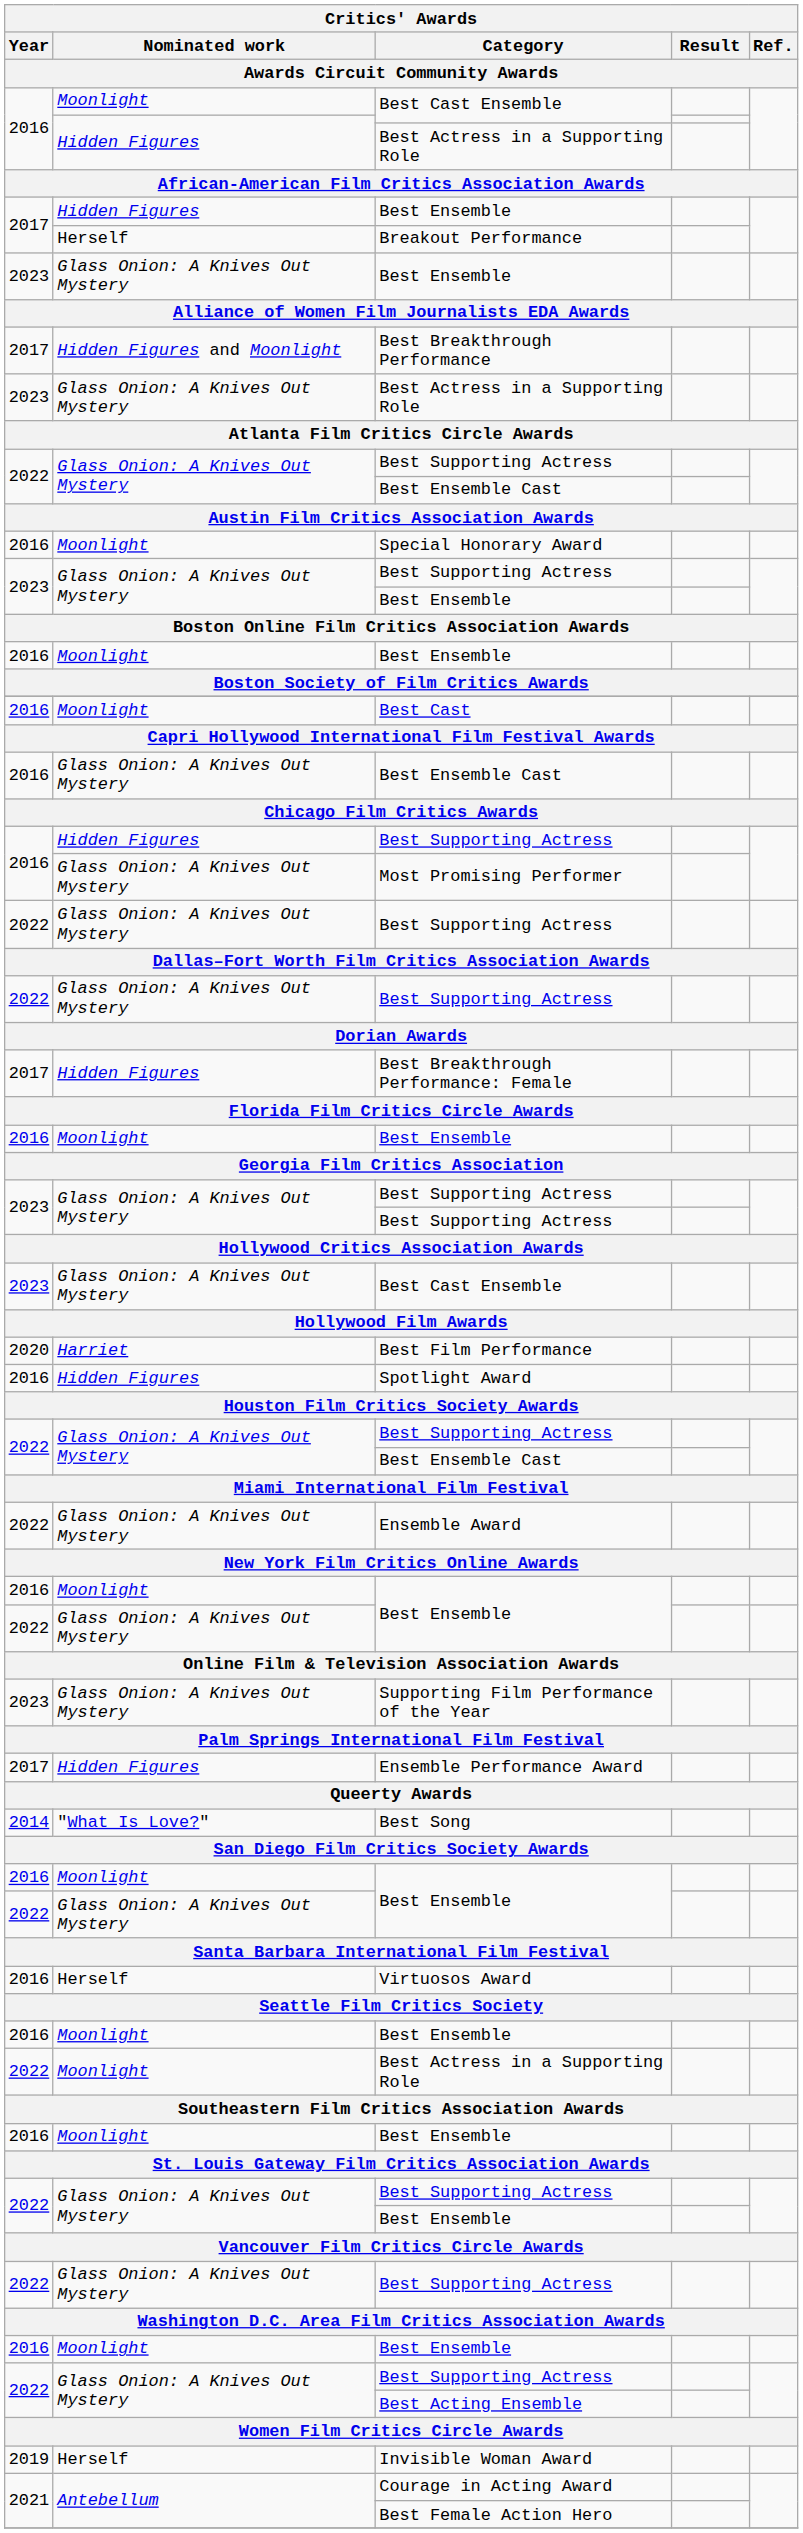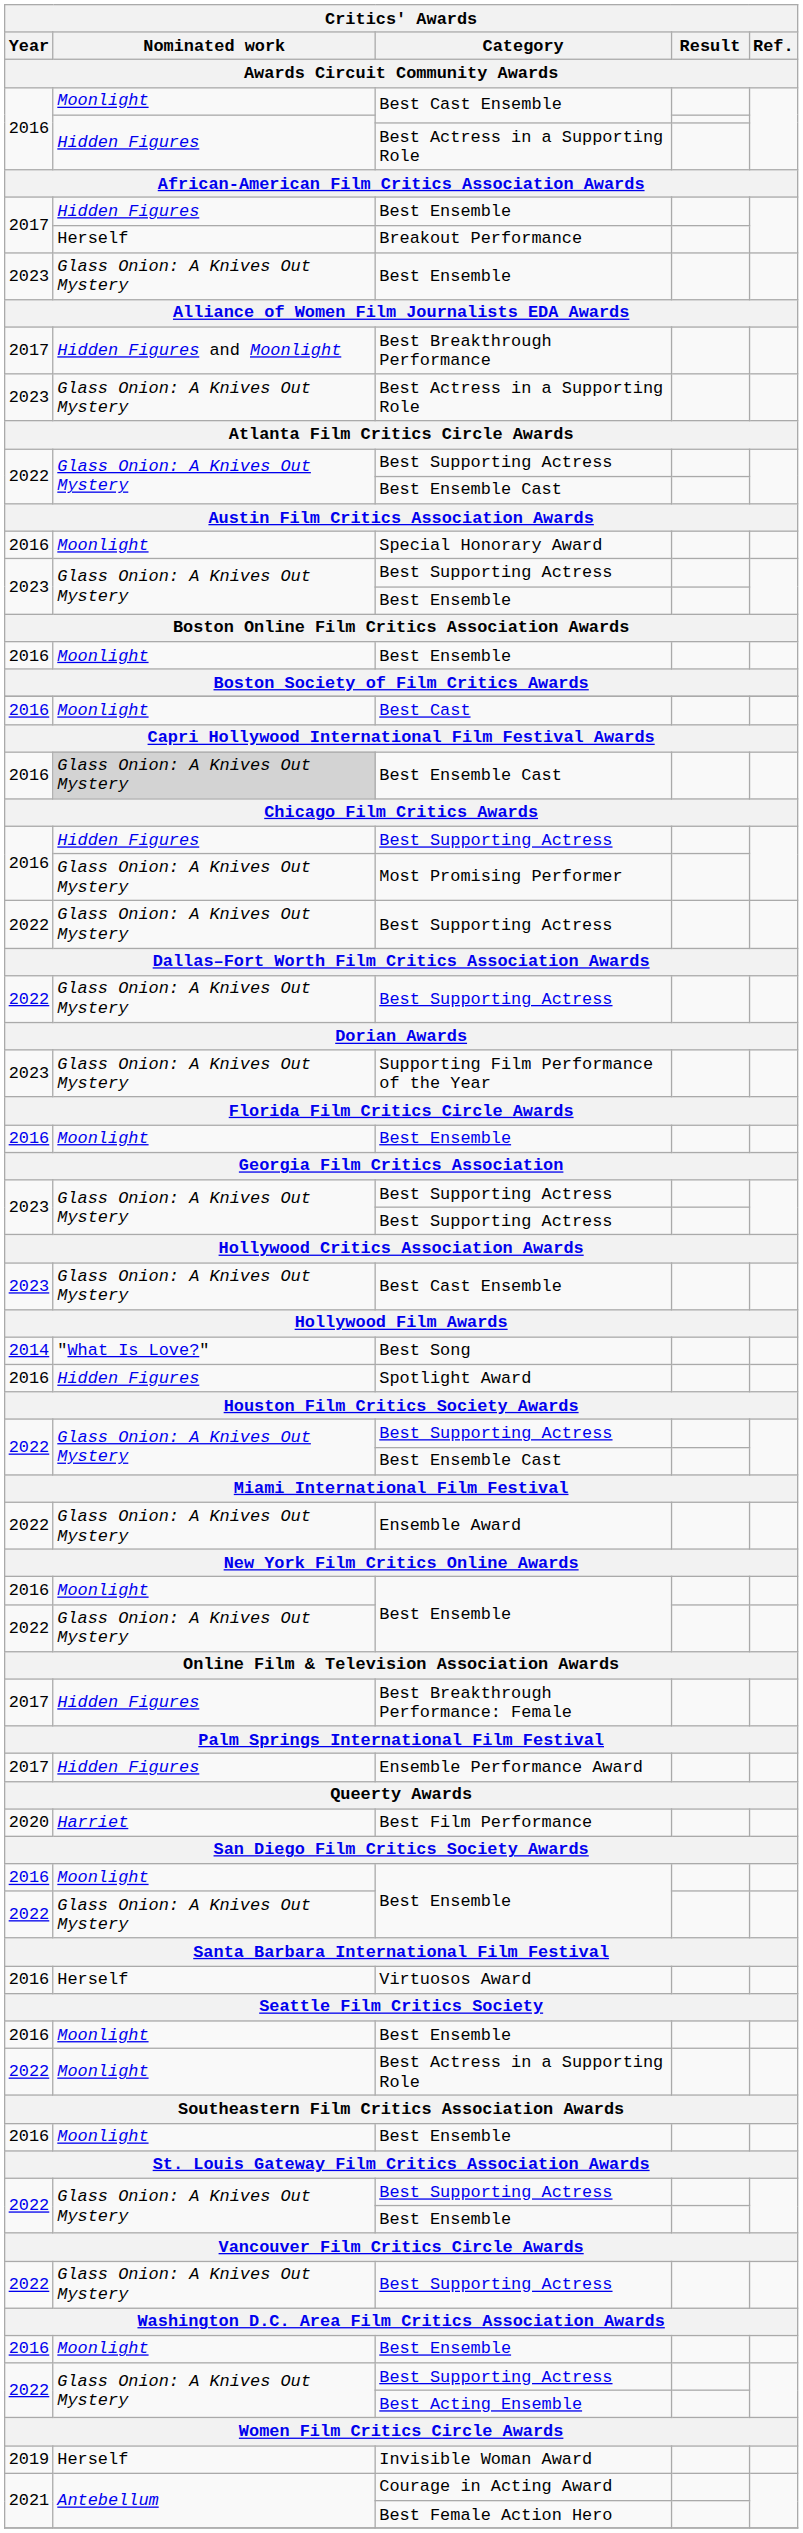2016 / Best Ensemble Cast | Nominated work: no background -> lightgrey background
rows swapped: Supporting Film Performance of the Year <-> Best Breakthrough Performance: Female
rows swapped: Best Song <-> Best Film Performance
